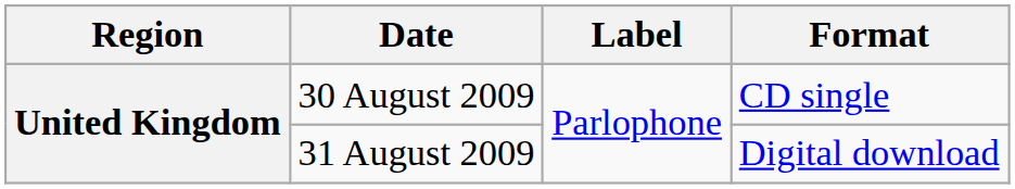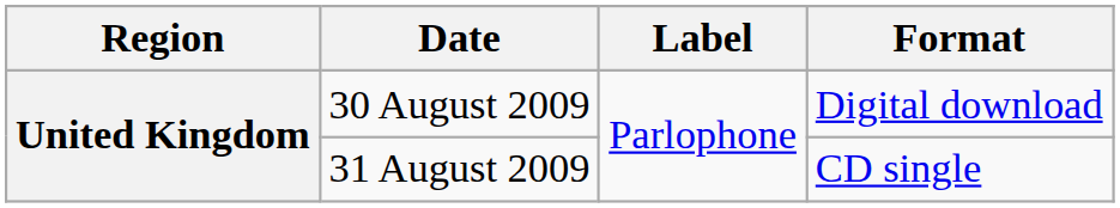30 August 2009 | Format: CD single -> Digital download
31 August 2009 | Format: Digital download -> CD single
